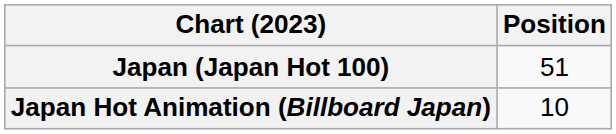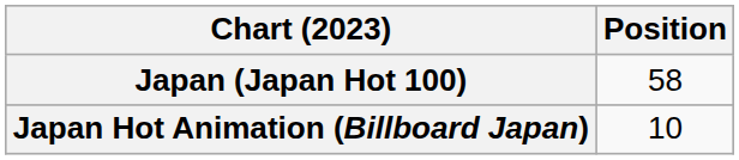Japan (Japan Hot 100) | Position: 51 -> 58
